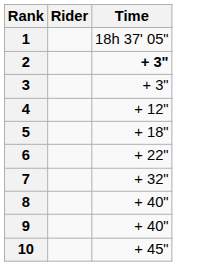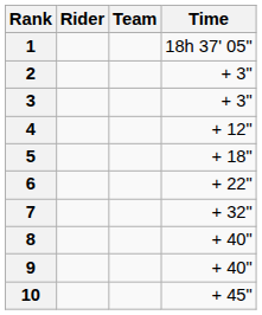+ column: Team
2 | Time: bold -> normal
